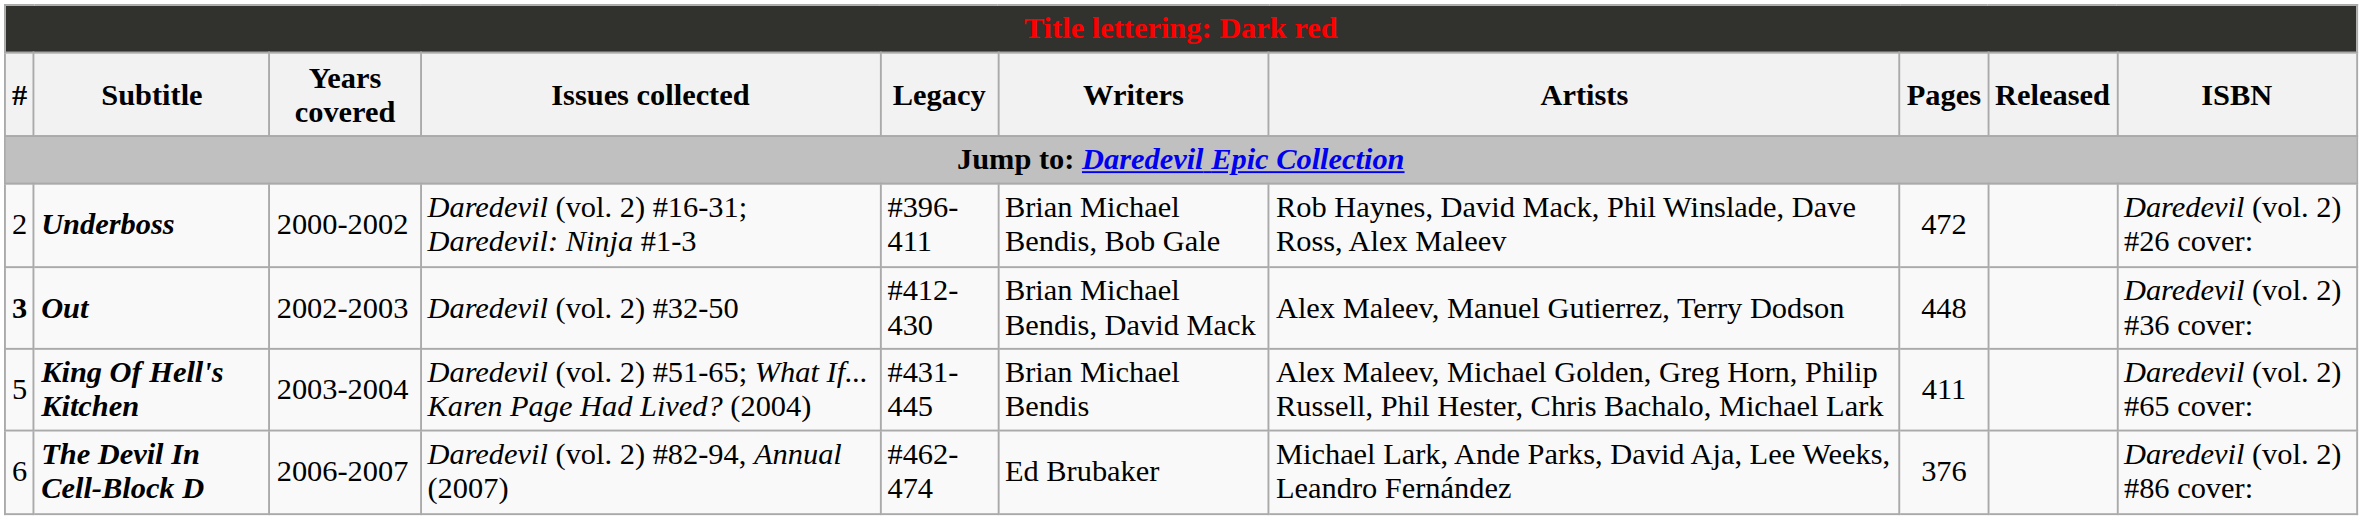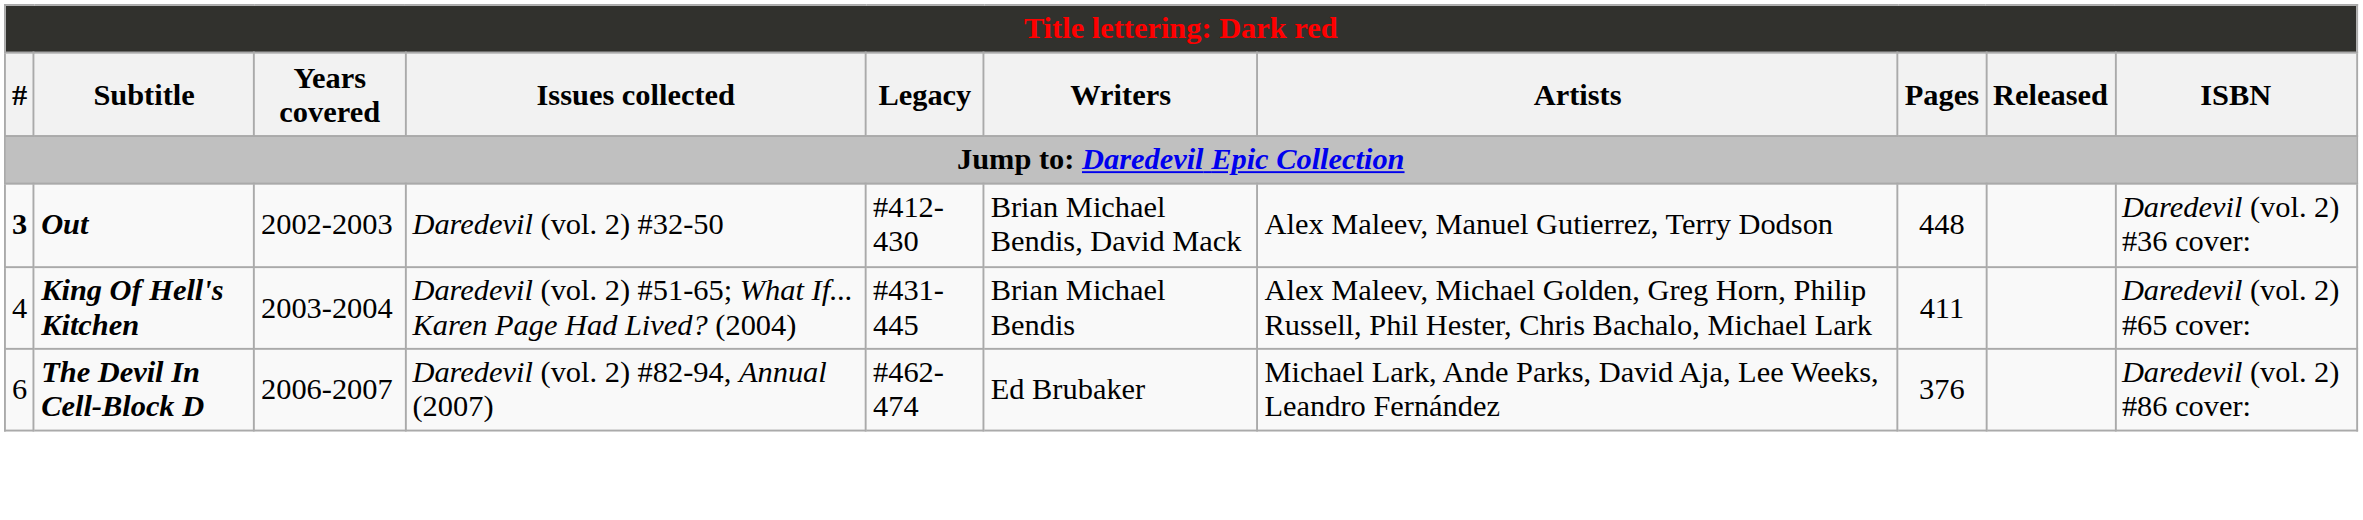- row: 2 | Underboss | 2000-2002 | Daredevil (vol. 2) #16-31; Daredevil: Ninja #1-3 | #396-411 | Brian Michael Bendis, Bob Gale | Rob Haynes, David Mack, Phil Winslade, Dave Ross, Alex Maleev | 472 | Daredevil (vol. 2) #26 cover:
King Of Hell's Kitchen | #: 5 -> 4
